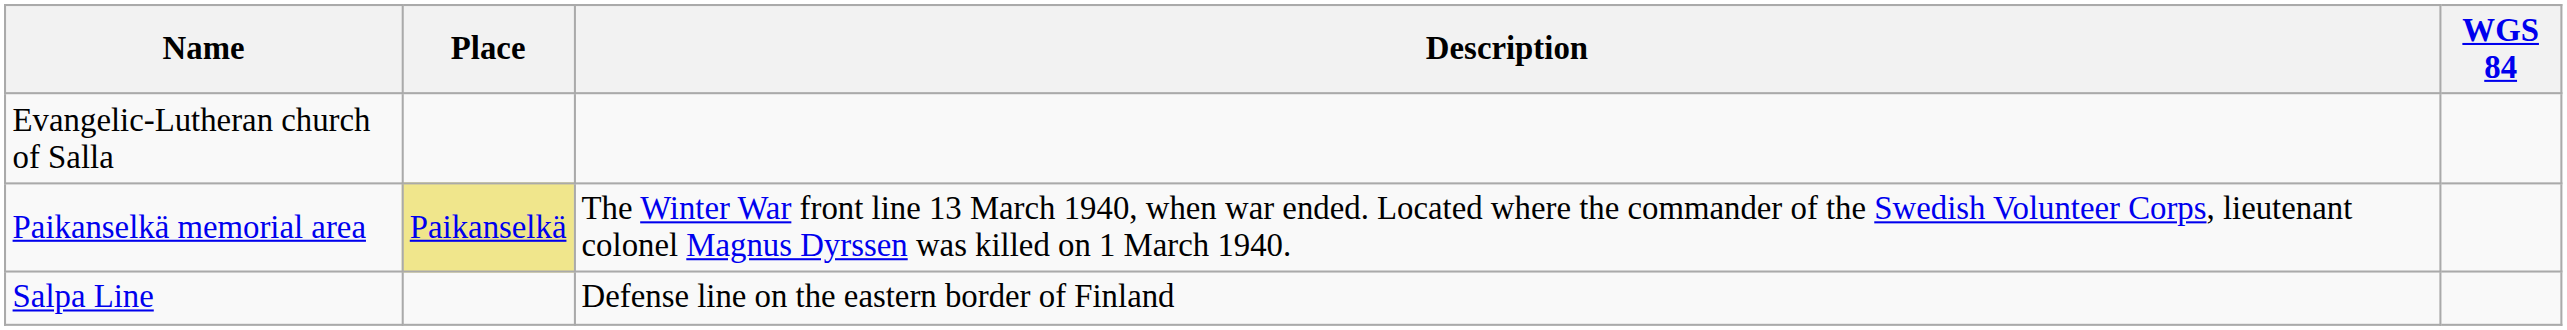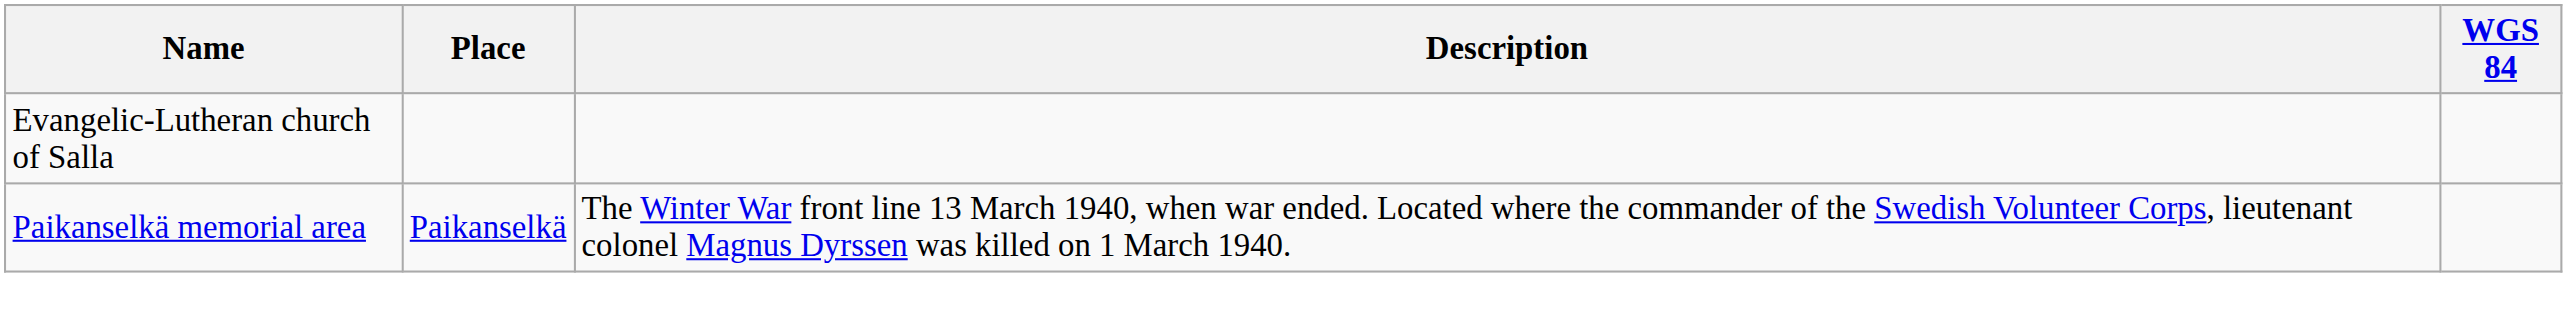Paikanselkä memorial area | Place: khaki background -> no background
- row: Salpa Line | Defense line on the eastern border of Finland
